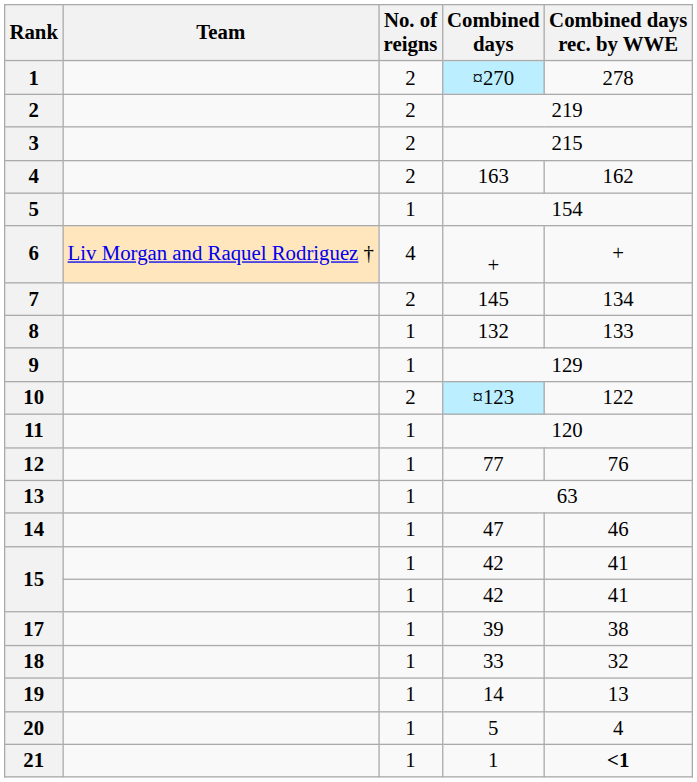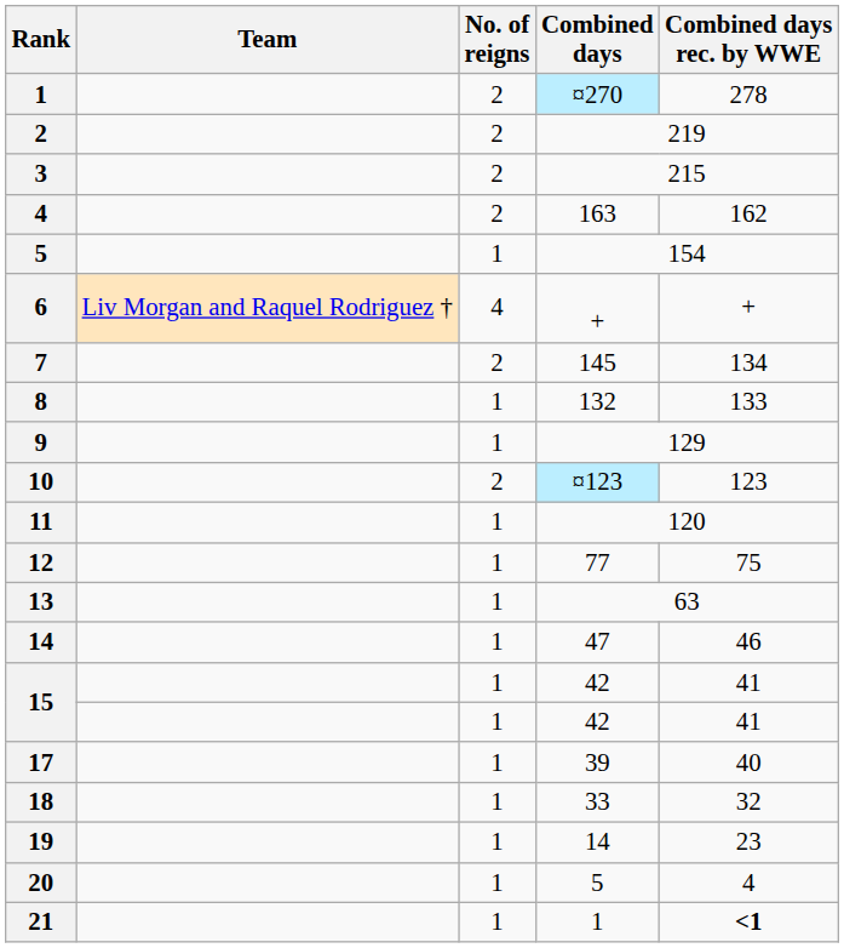10 | Combined days rec. by WWE: 122 -> 123
12 | Combined days rec. by WWE: 76 -> 75
17 | Combined days rec. by WWE: 38 -> 40
19 | Combined days rec. by WWE: 13 -> 23
